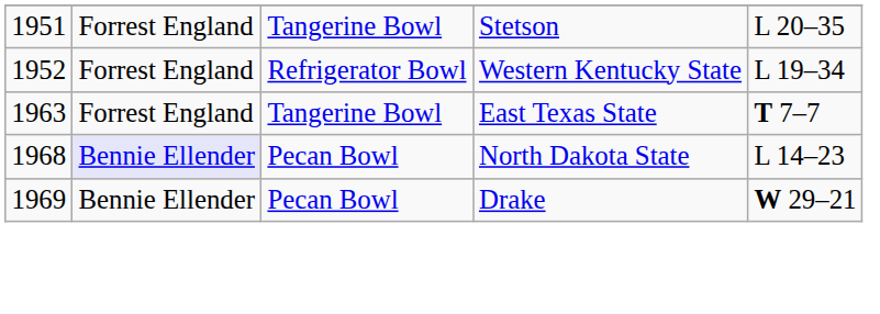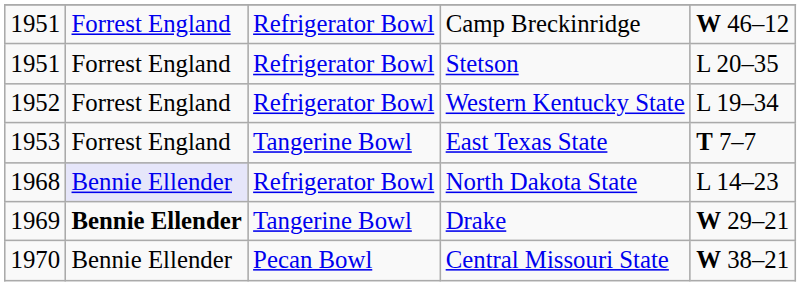+ row: 1951 | Forrest England | Refrigerator Bowl | Camp Breckinridge | W 46–12
Stetson | column 3: Tangerine Bowl -> Refrigerator Bowl
East Texas State | column 1: 1963 -> 1953
North Dakota State | column 3: Pecan Bowl -> Refrigerator Bowl
Drake | column 2: normal -> bold
Drake | column 3: Pecan Bowl -> Tangerine Bowl
+ row: 1970 | Bennie Ellender | Pecan Bowl | Central Missouri State | W 38–21
